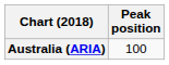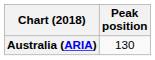Australia (ARIA) | Peak position: 100 -> 130
